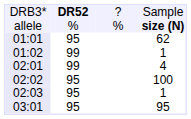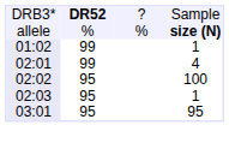- row: 01:01 | 95 | 62
